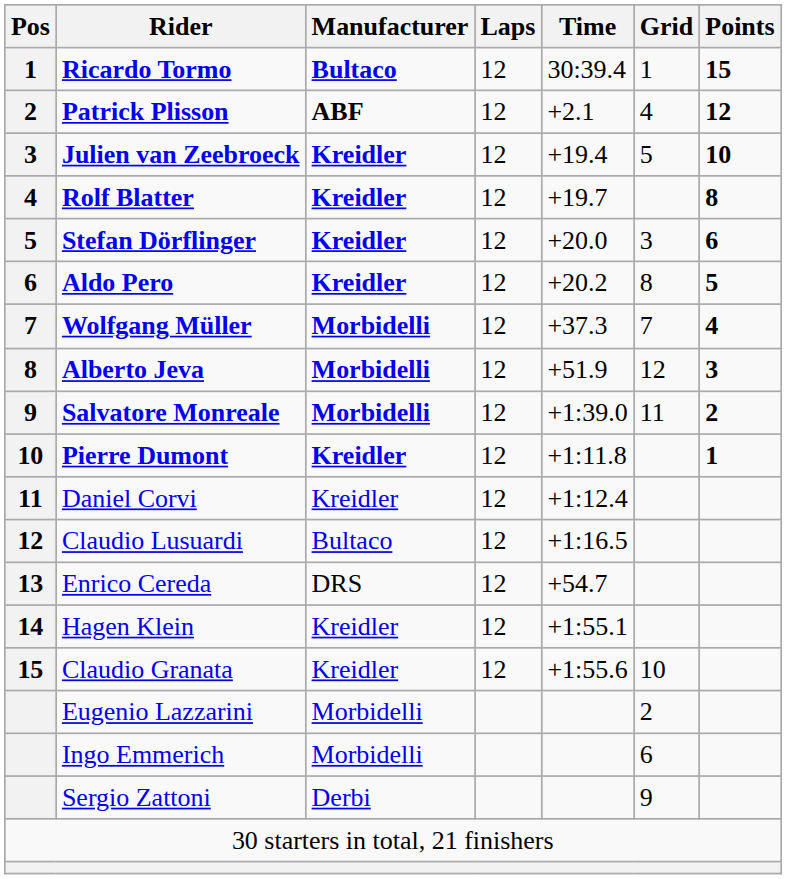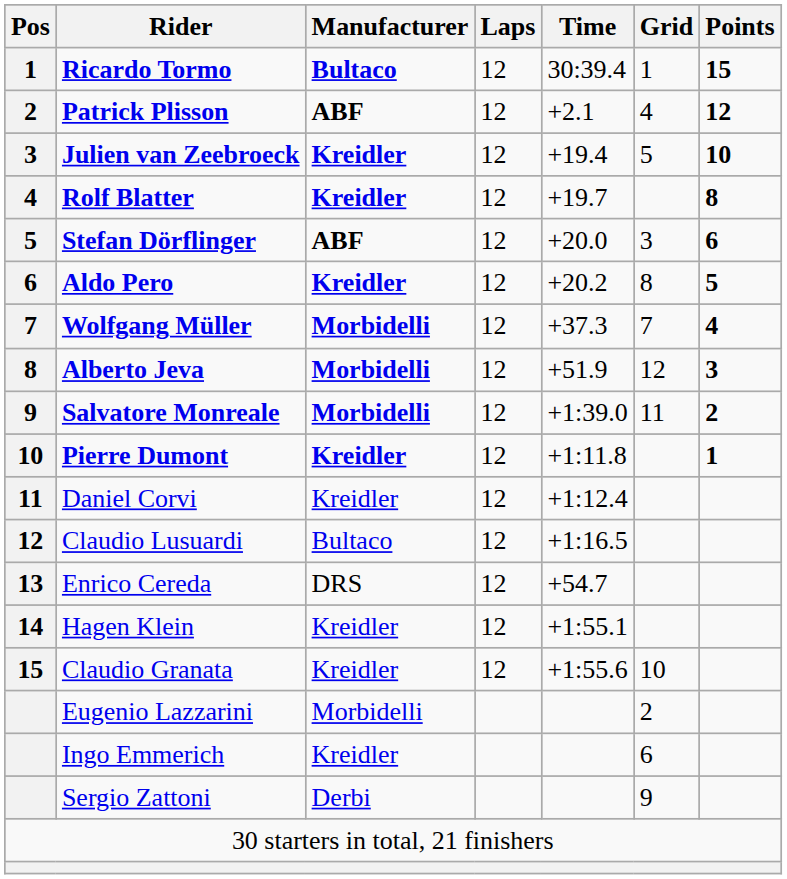Stefan Dörflinger | Manufacturer: Kreidler -> ABF
Ingo Emmerich | Manufacturer: Morbidelli -> Kreidler
